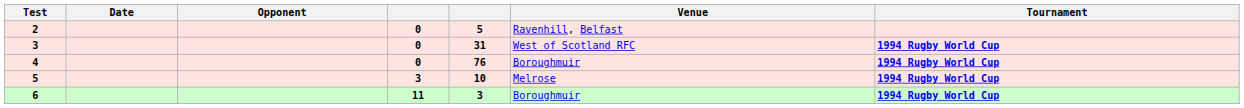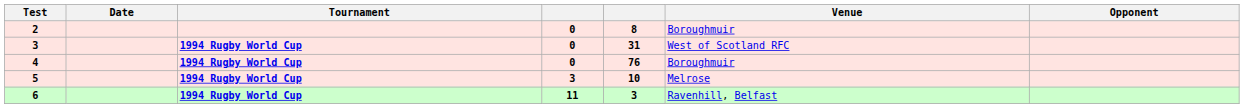columns swapped: Opponent <-> Tournament
2 | column 5: 5 -> 8
2 | Venue: Ravenhill, Belfast -> Boroughmuir
6 | Venue: Boroughmuir -> Ravenhill, Belfast
